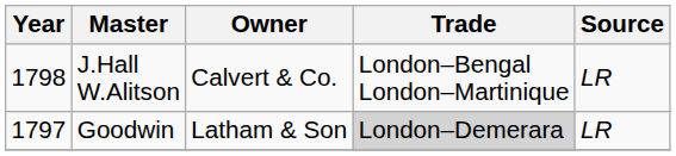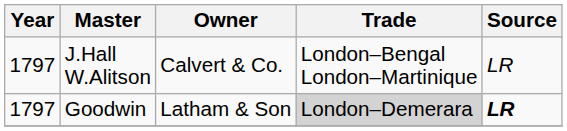J.Hall W.Alitson | Year: 1798 -> 1797
Goodwin | Source: normal -> bold
